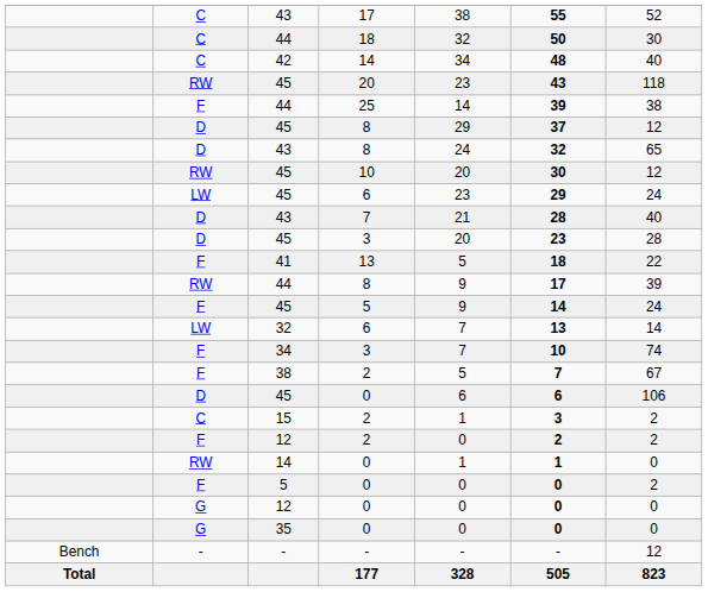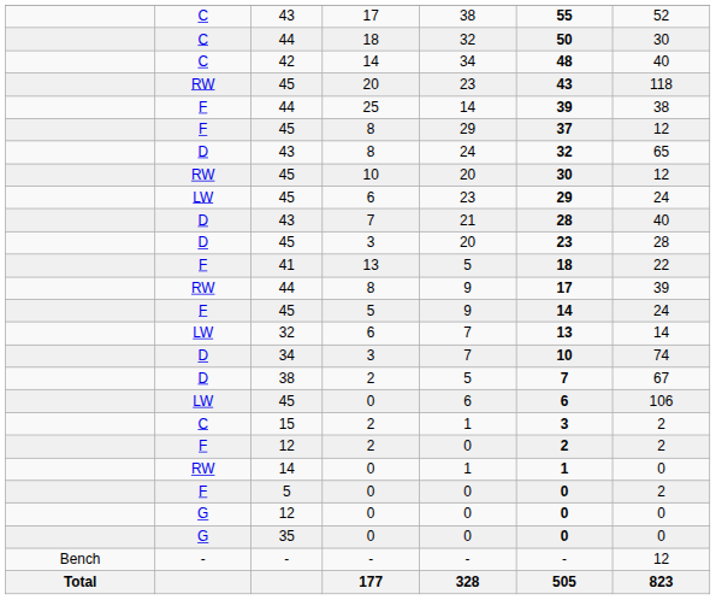45 / 8 | column 2: D -> F
34 / 3 | column 2: F -> D
38 / 2 | column 2: F -> D
45 / 0 | column 2: D -> LW
